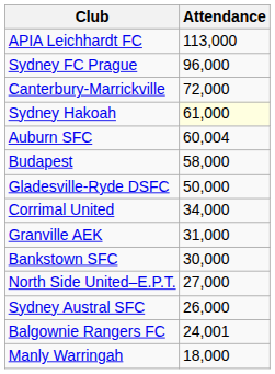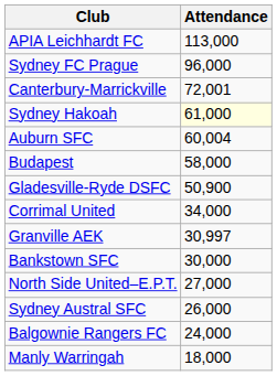Canterbury-Marrickville | Attendance: 72,000 -> 72,001
Gladesville-Ryde DSFC | Attendance: 50,000 -> 50,900
Granville AEK | Attendance: 31,000 -> 30,997
Balgownie Rangers FC | Attendance: 24,001 -> 24,000
